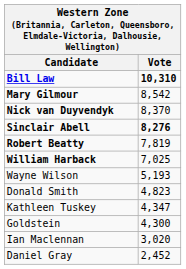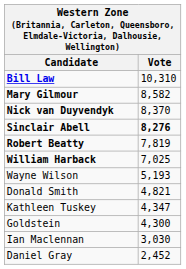Bill Law | Vote: bold -> normal
Mary Gilmour | Vote: 8,542 -> 8,582
Donald Smith | Vote: 4,823 -> 4,821
Ian Maclennan | Vote: 3,020 -> 3,030
